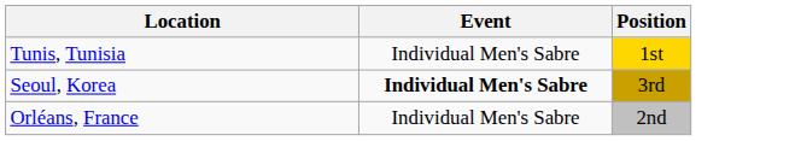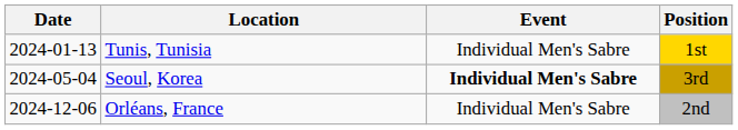+ column: Date | 2024-01-13 | 2024-05-04 | 2024-12-06
